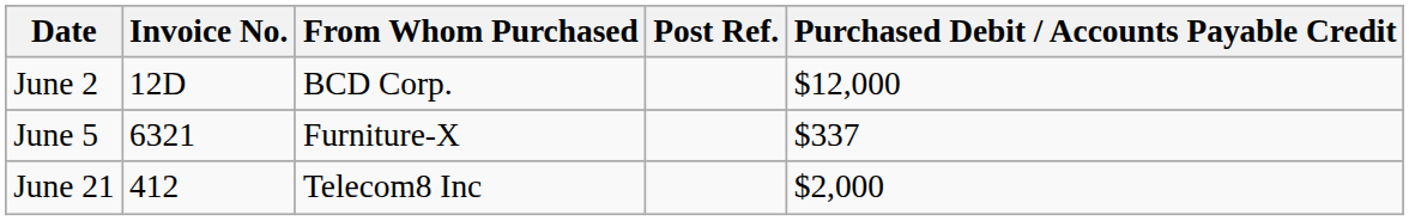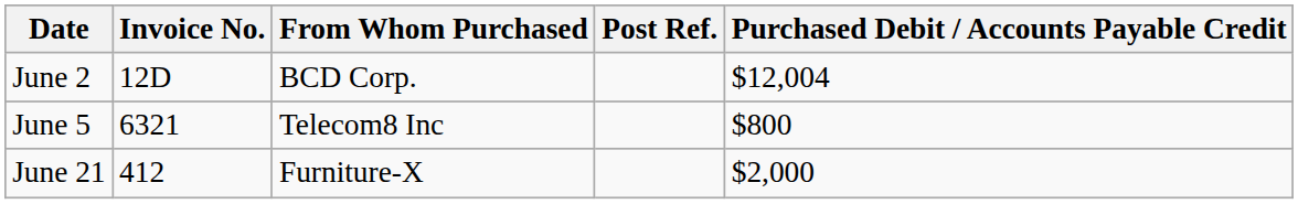June 2 | Purchased Debit / Accounts Payable Credit: $12,000 -> $12,004
June 5 | From Whom Purchased: Furniture-X -> Telecom8 Inc
June 5 | Purchased Debit / Accounts Payable Credit: $337 -> $800
June 21 | From Whom Purchased: Telecom8 Inc -> Furniture-X
